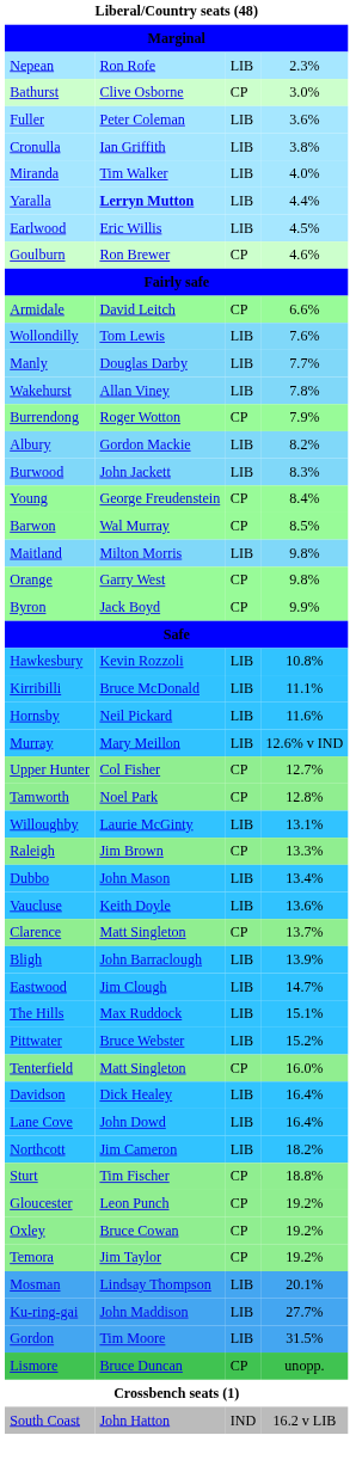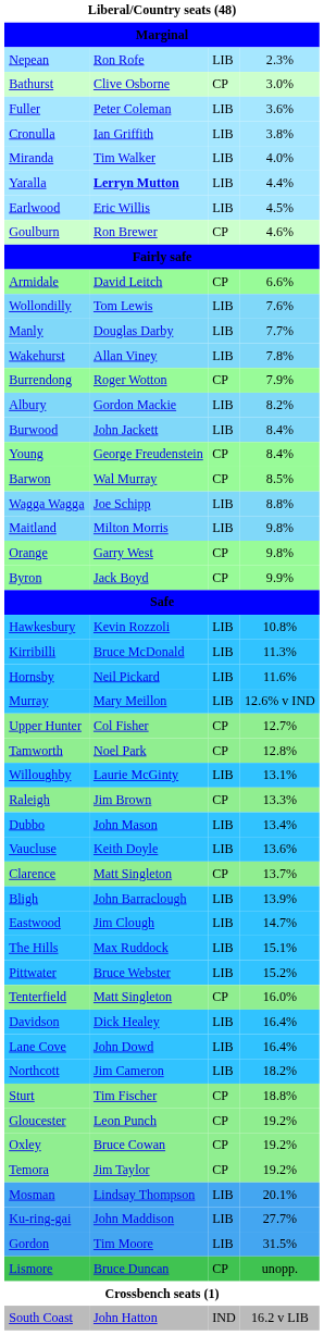Burwood | column 4: 8.3% -> 8.4%
+ row: Wagga Wagga | Joe Schipp | LIB | 8.8%
Kirribilli | column 4: 11.1% -> 11.3%
